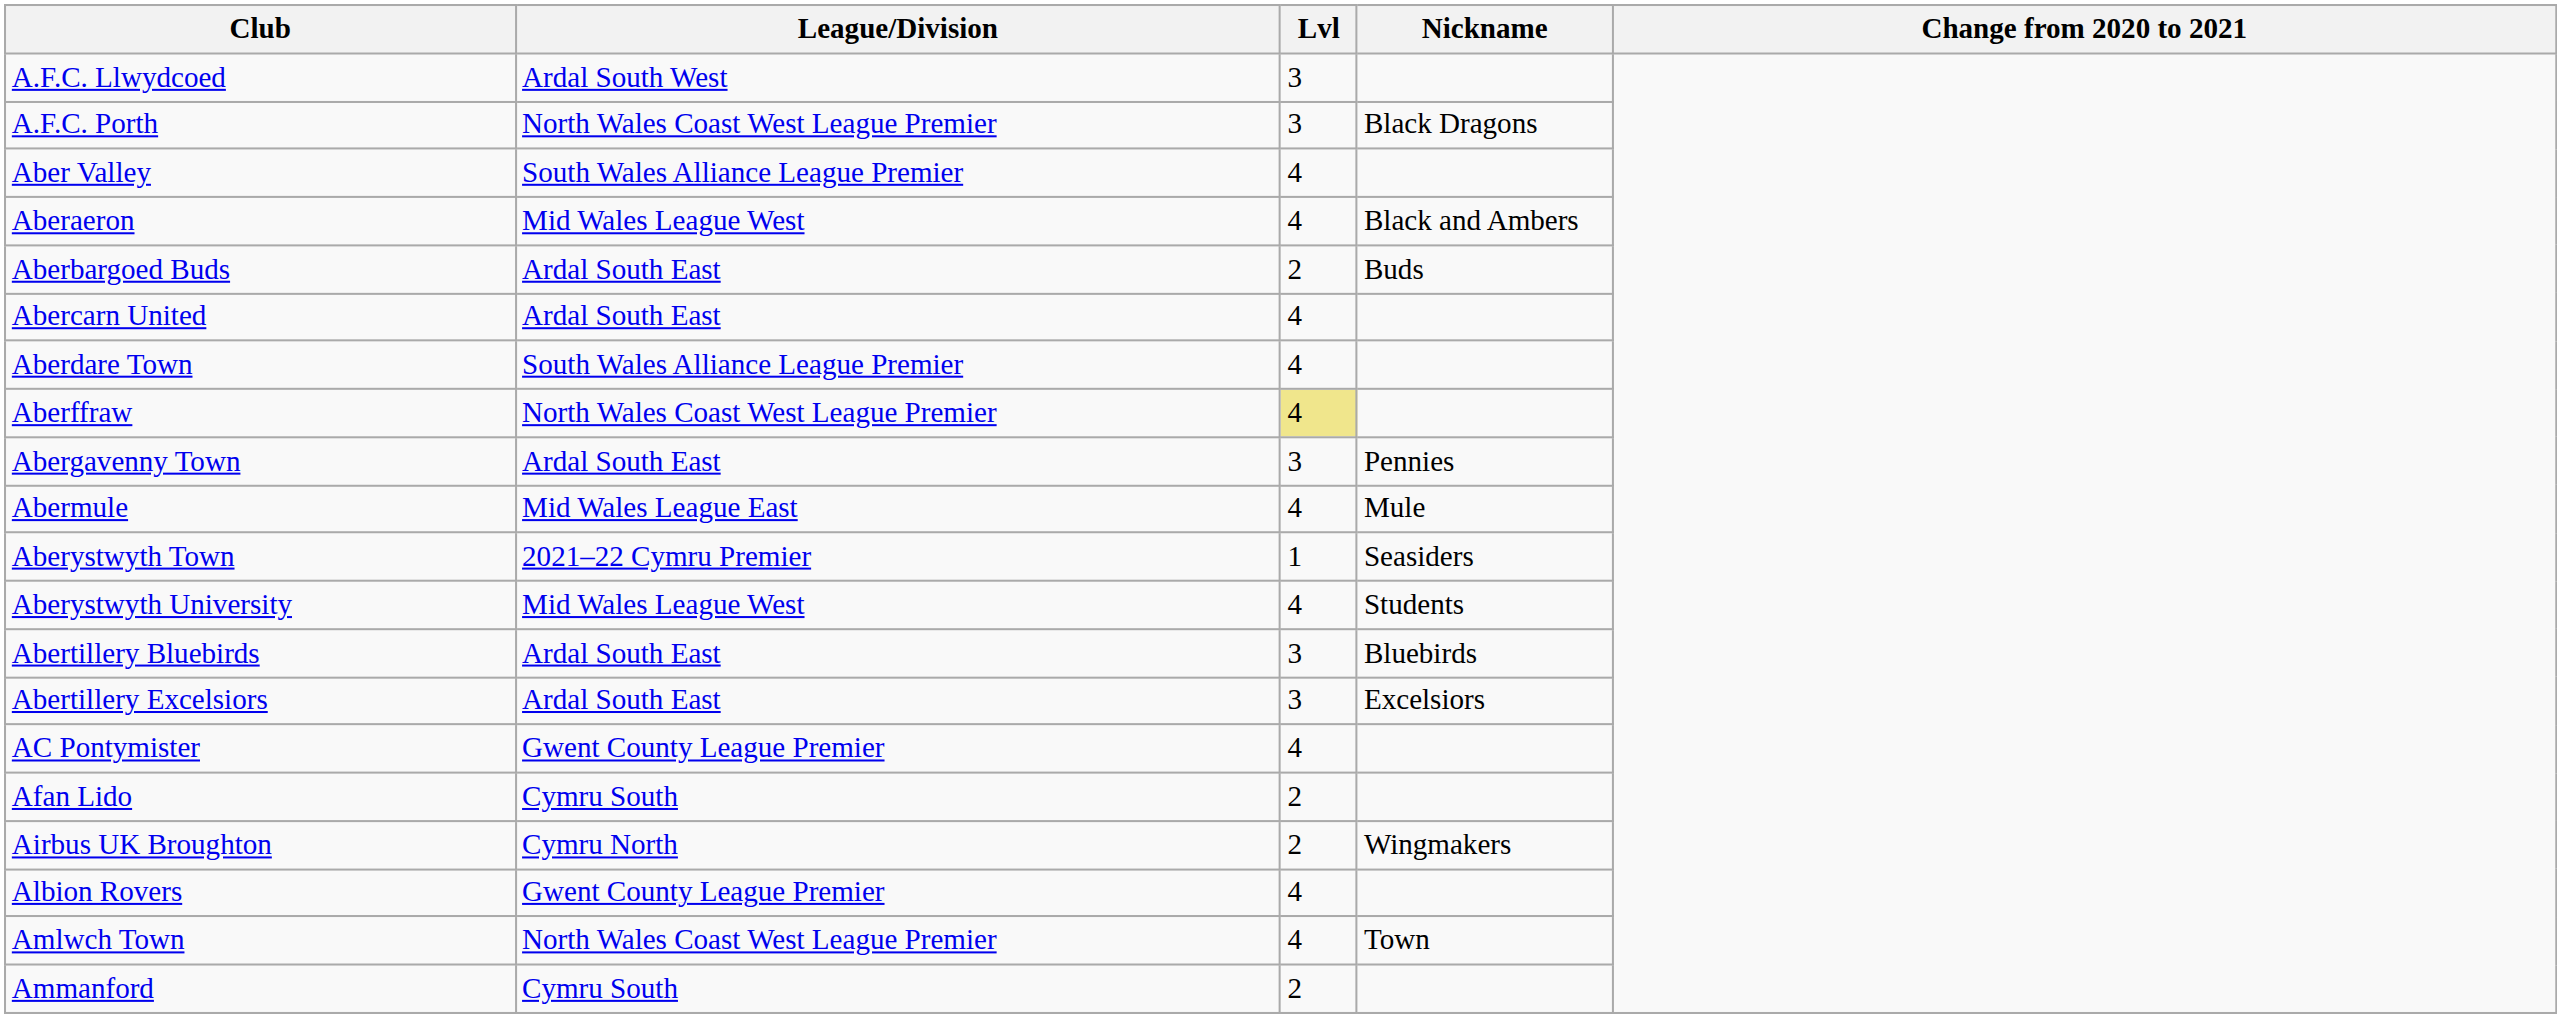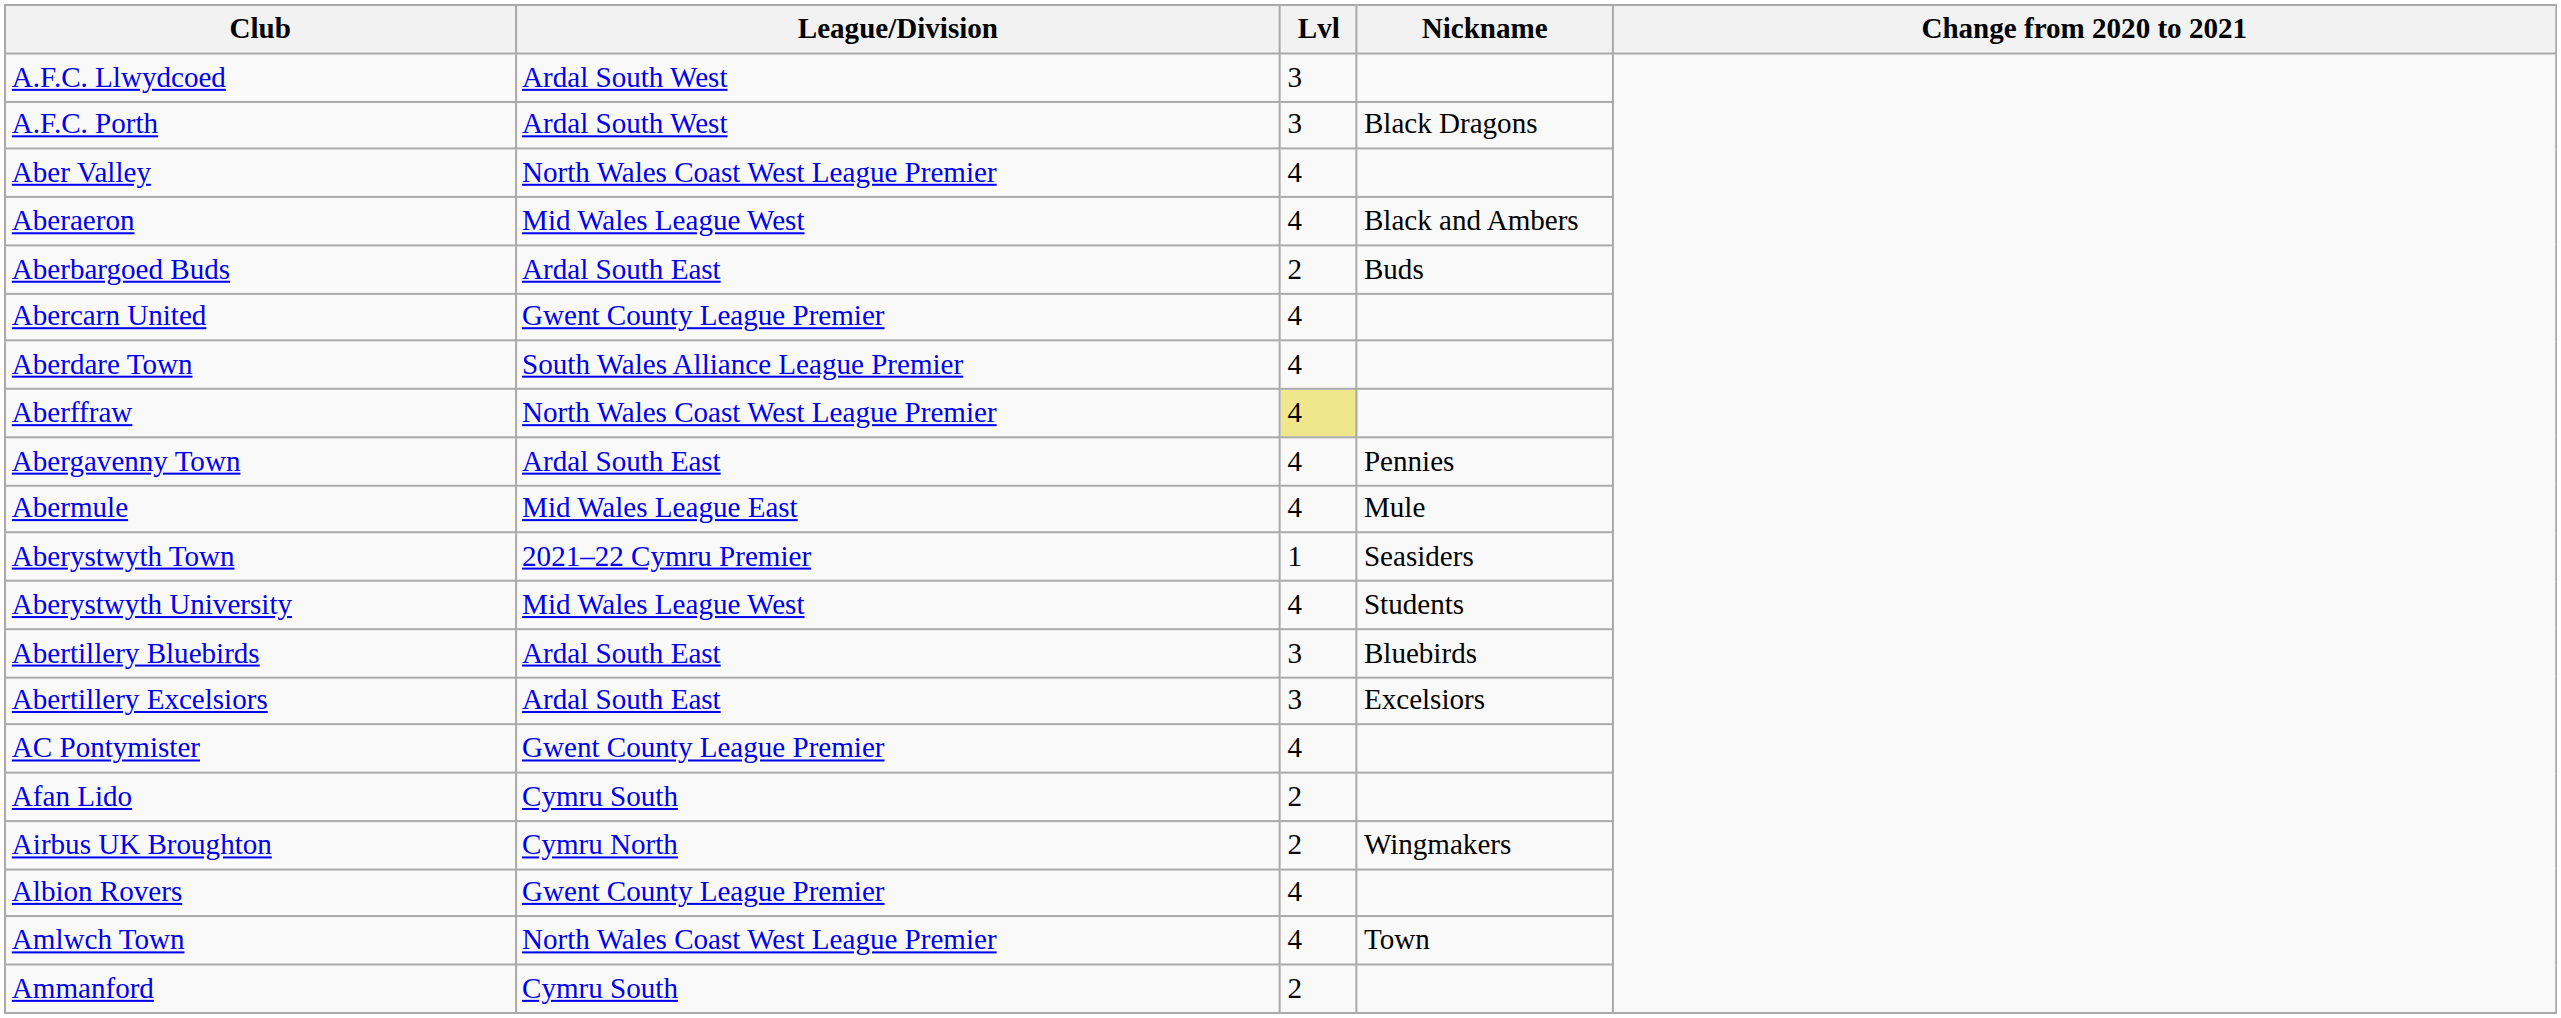A.F.C. Porth | League/Division: North Wales Coast West League Premier -> Ardal South West
Aber Valley | League/Division: South Wales Alliance League Premier -> North Wales Coast West League Premier
Abercarn United | League/Division: Ardal South East -> Gwent County League Premier
Abergavenny Town | Lvl: 3 -> 4
